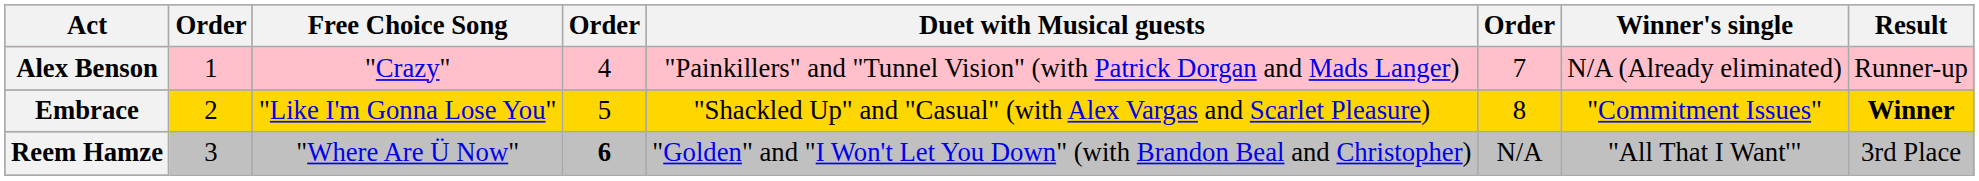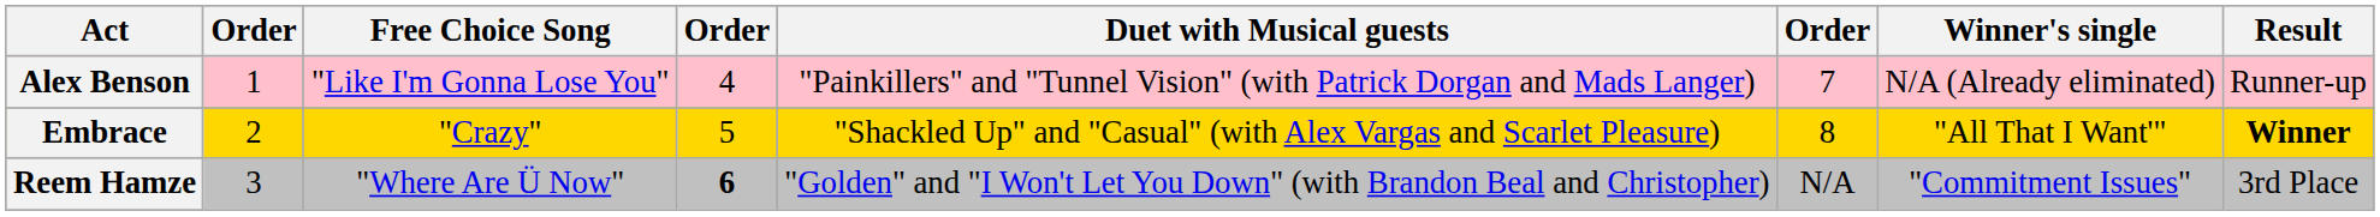Alex Benson | Free Choice Song: "Crazy" -> "Like I'm Gonna Lose You"
Embrace | Free Choice Song: "Like I'm Gonna Lose You" -> "Crazy"
Embrace | Winner's single: "Commitment Issues" -> "All That I Want'"
Reem Hamze | Winner's single: "All That I Want'" -> "Commitment Issues"
